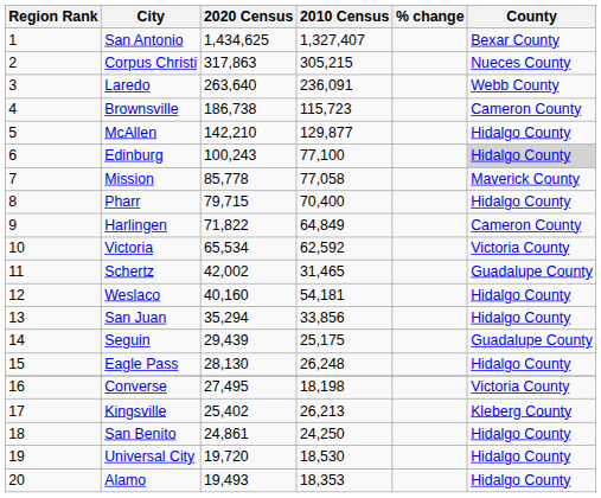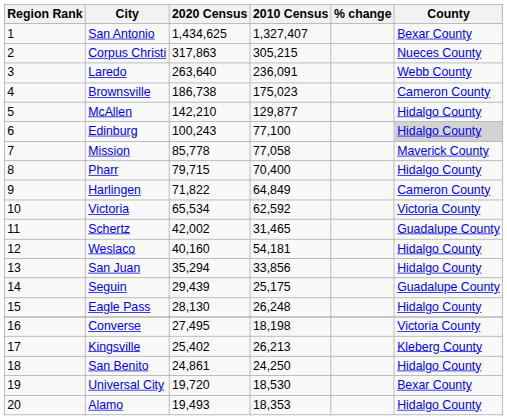Brownsville | 2010 Census: 115,723 -> 175,023
Universal City | County: Hidalgo County -> Bexar County
